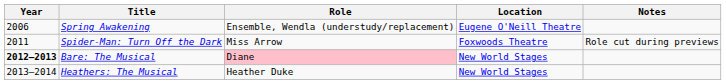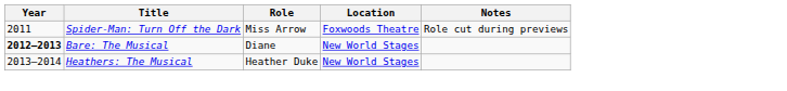- row: 2006 | Spring Awakening | Ensemble, Wendla (understudy/replacement) | Eugene O'Neill Theatre
Bare: The Musical | Role: pink background -> no background
